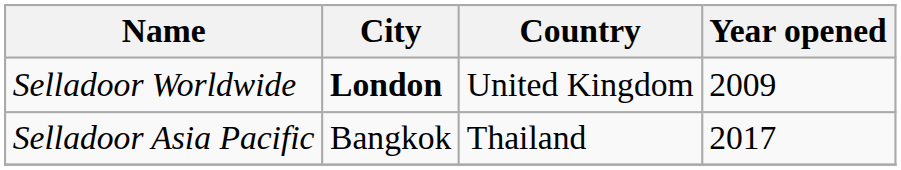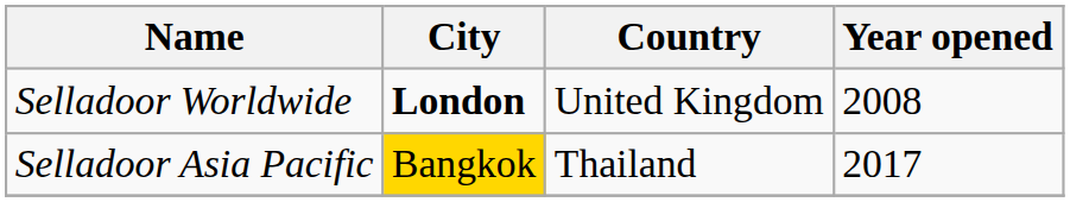Selladoor Worldwide | Year opened: 2009 -> 2008
Selladoor Asia Pacific | City: no background -> gold background
